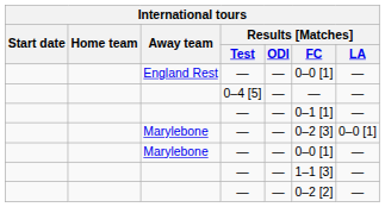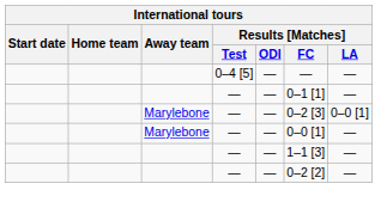- row: England Rest | — | — | 0–0 [1] | —
